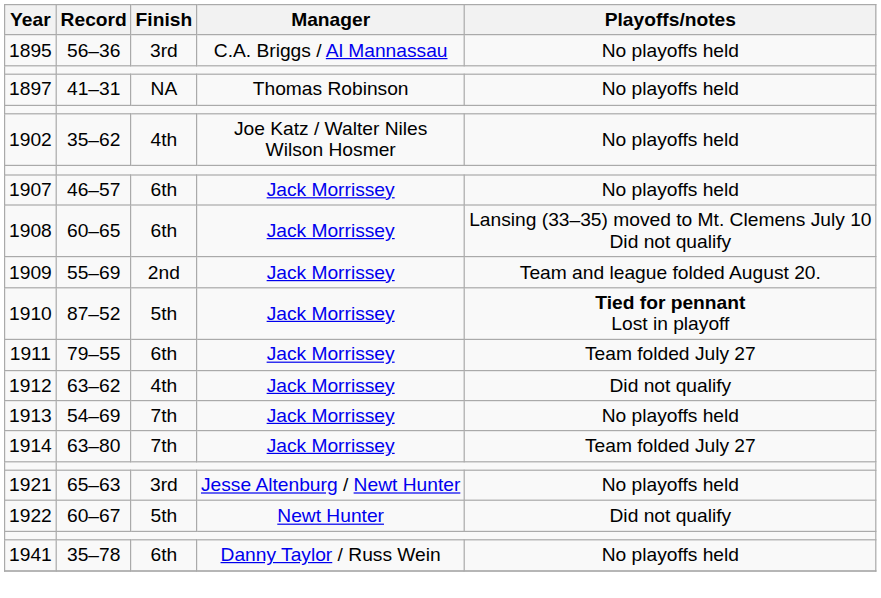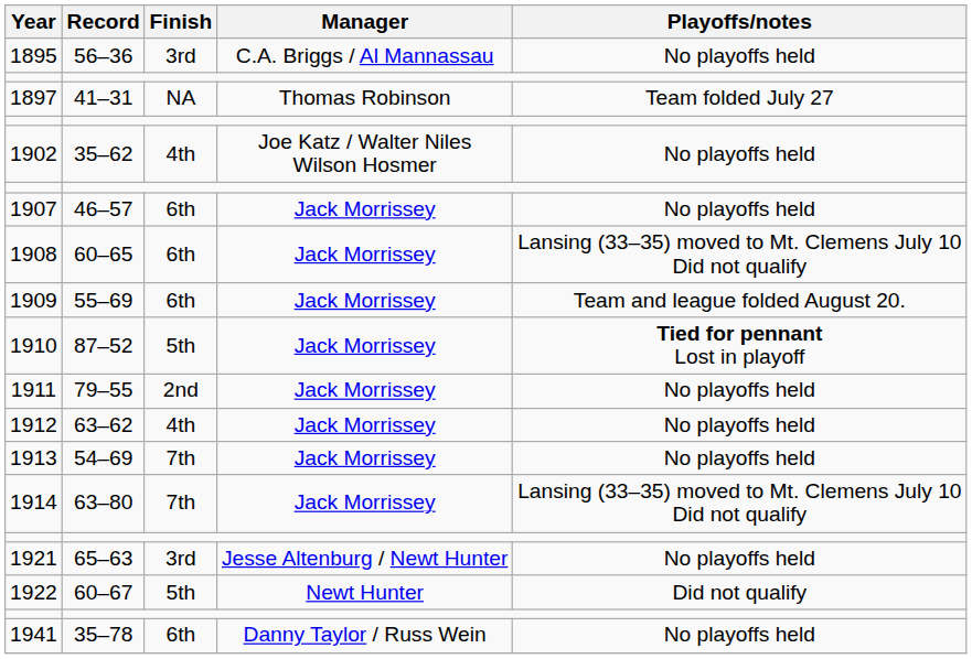1897 | Playoffs/notes: No playoffs held -> Team folded July 27
1909 | Finish: 2nd -> 6th
1911 | Finish: 6th -> 2nd
1911 | Playoffs/notes: Team folded July 27 -> No playoffs held
1912 | Playoffs/notes: Did not qualify -> No playoffs held
1914 | Playoffs/notes: Team folded July 27 -> Lansing (33–35) moved to Mt. Clemens July 10 Did not qualify
